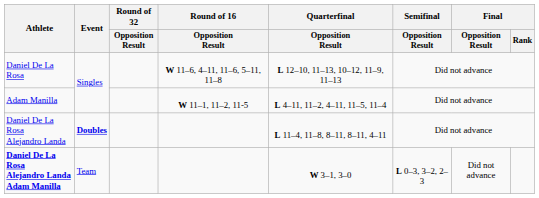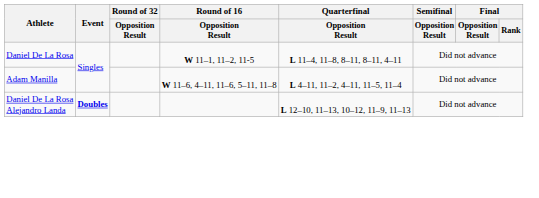Daniel De La Rosa | Round of 16 / Opposition Result: W 11–6, 4–11, 11–6, 5–11, 11–8 -> W 11–1, 11–2, 11-5
Daniel De La Rosa | Quarterfinal / Opposition Result: L 12–10, 11–13, 10–12, 11–9, 11–13 -> L 11–4, 11–8, 8–11, 8–11, 4–11
Adam Manilla | Round of 16 / Opposition Result: W 11–1, 11–2, 11-5 -> W 11–6, 4–11, 11–6, 5–11, 11–8
Daniel De La Rosa Alejandro Landa | Quarterfinal / Opposition Result: L 11–4, 11–8, 8–11, 8–11, 4–11 -> L 12–10, 11–13, 10–12, 11–9, 11–13
- row: Daniel De La Rosa Alejandro Landa Adam Manilla | Team | W 3–1, 3–0 | L 0–3, 3–2, 2–3 | Did not advance
